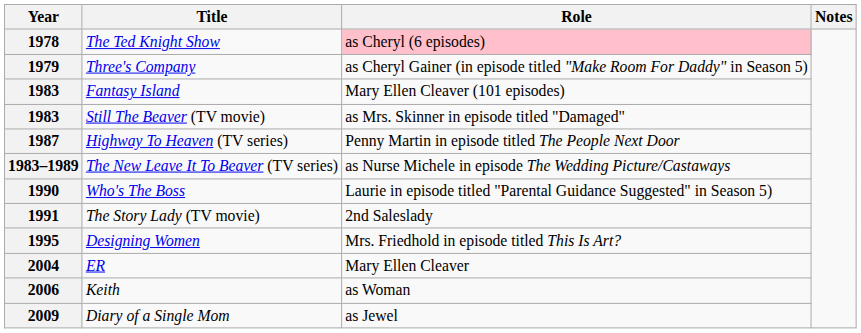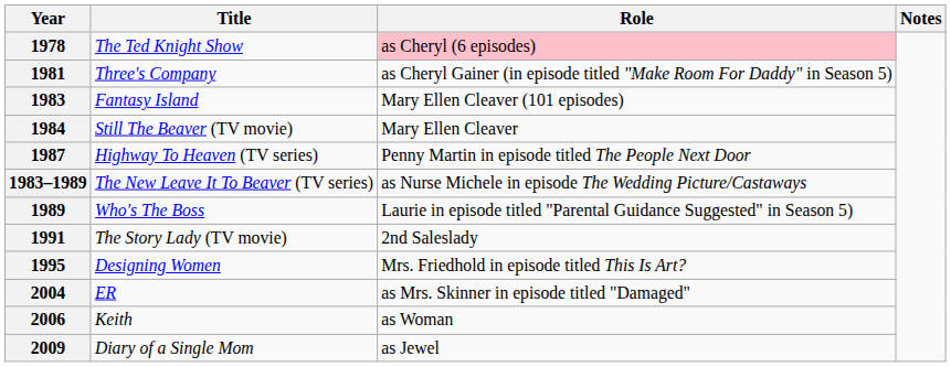Three's Company | Year: 1979 -> 1981
Still The Beaver (TV movie) | Year: 1983 -> 1984
Still The Beaver (TV movie) | Role: as Mrs. Skinner in episode titled "Damaged" -> Mary Ellen Cleaver
Who's The Boss | Year: 1990 -> 1989
ER | Role: Mary Ellen Cleaver -> as Mrs. Skinner in episode titled "Damaged"
